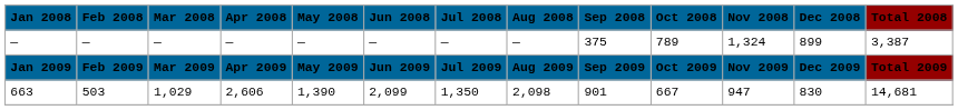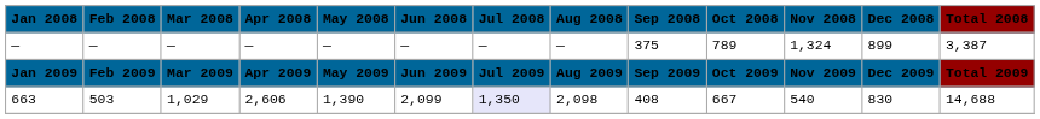663 | Jul 2008: no background -> lavender background
663 | Sep 2008: 901 -> 408
663 | Nov 2008: 947 -> 540
663 | Total 2008: 14,681 -> 14,688
